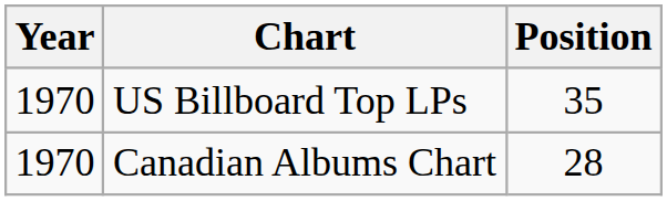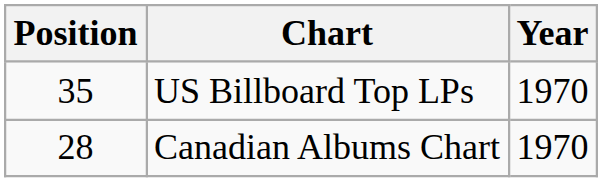columns swapped: Year <-> Position
